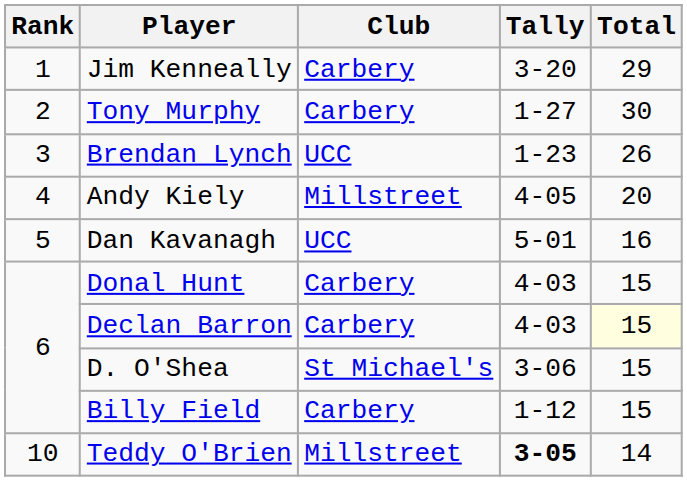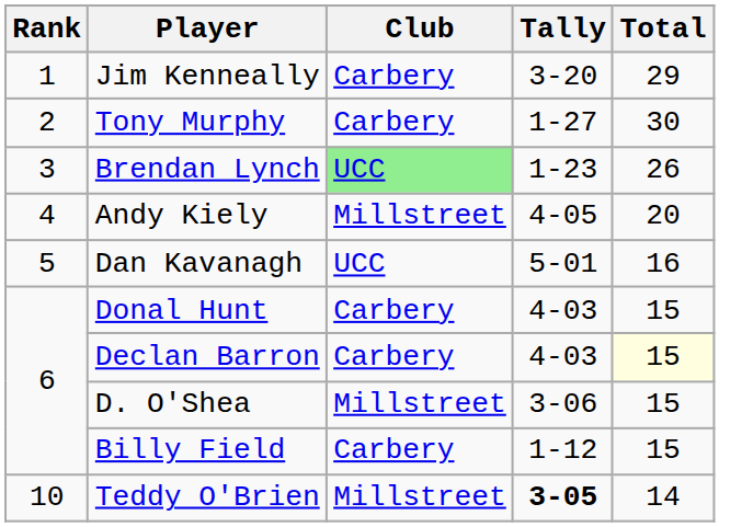Brendan Lynch | Club: no background -> lightgreen background
D. O'Shea | Club: St Michael's -> Millstreet
